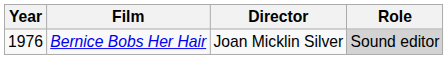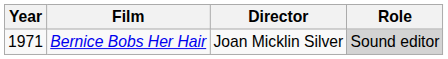Bernice Bobs Her Hair | Year: 1976 -> 1971
